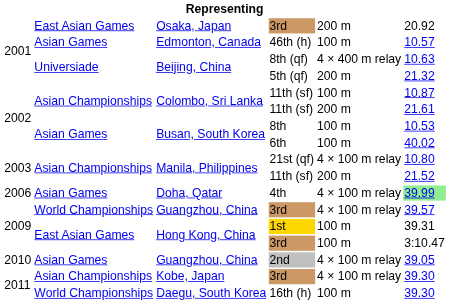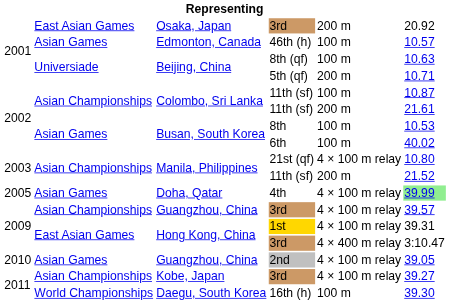8th (qf) | column 5: 4 × 400 m relay -> 100 m
5th (qf) | column 6: 21.32 -> 10.71
4th | column 1: 2006 -> 2005
Guangzhou, China / 3rd | column 2: World Championships -> Asian Championships
1st | column 5: 100 m -> 4 × 100 m relay
Hong Kong, China / 3rd | column 5: 100 m -> 4 × 400 m relay
Kobe, Japan / 3rd | column 6: 39.30 -> 39.27
